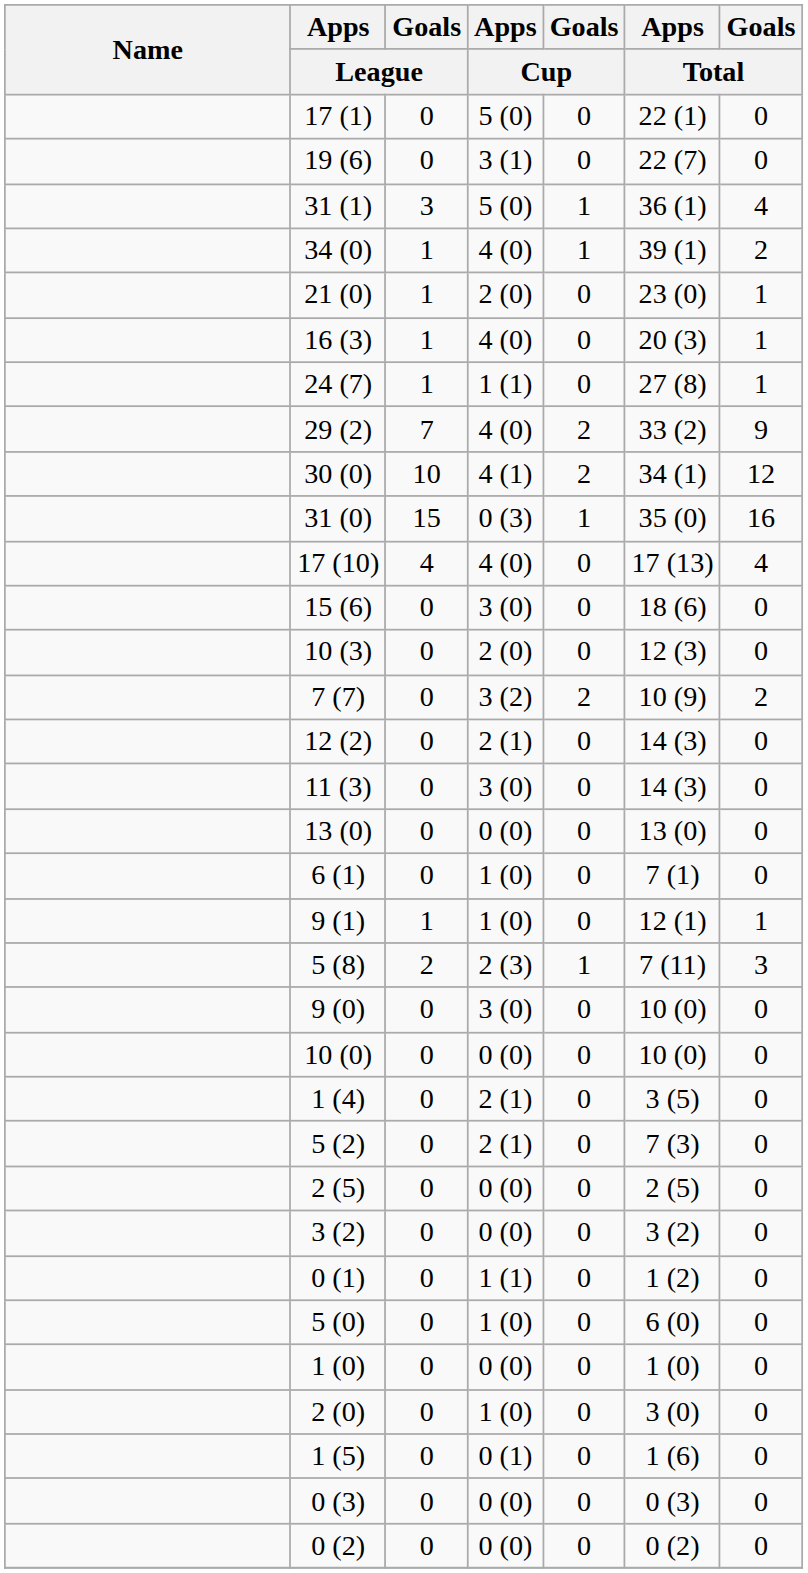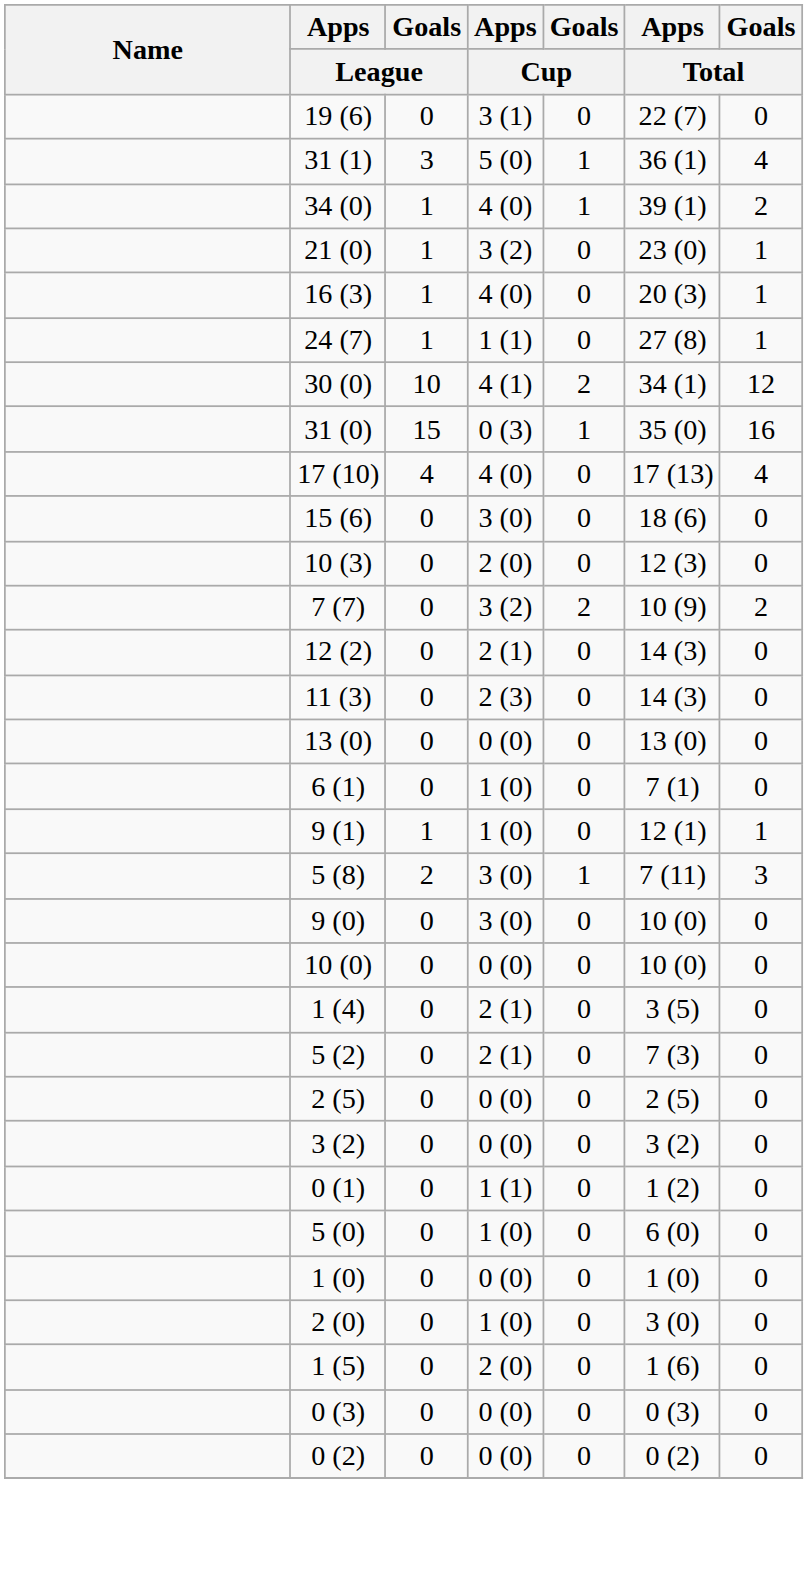- row: 17 (1) | 0 | 5 (0) | 0 | 22 (1) | 0
21 (0) | Apps / Cup: 2 (0) -> 3 (2)
- row: 29 (2) | 7 | 4 (0) | 2 | 33 (2) | 9
11 (3) | Apps / Cup: 3 (0) -> 2 (3)
5 (8) | Apps / Cup: 2 (3) -> 3 (0)
1 (5) | Apps / Cup: 0 (1) -> 2 (0)
